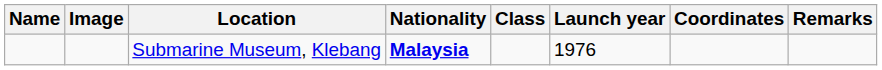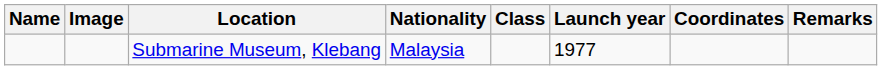Submarine Museum, Klebang | Nationality: bold -> normal
Submarine Museum, Klebang | Launch year: 1976 -> 1977
